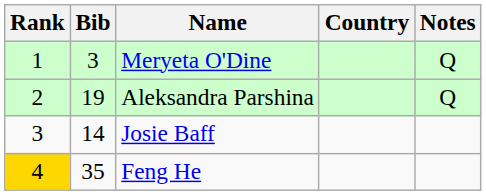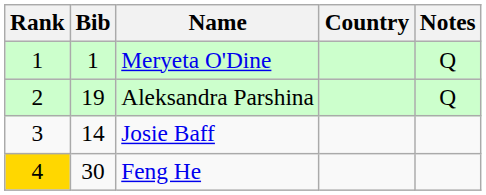Meryeta O'Dine | Bib: 3 -> 1
Feng He | Bib: 35 -> 30
